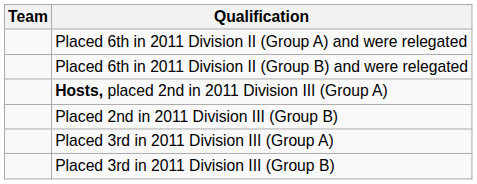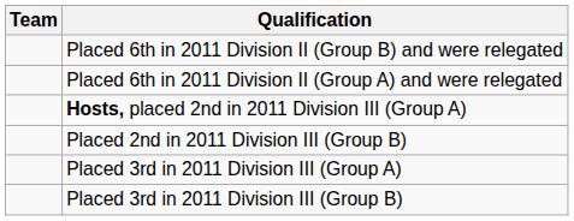rows swapped: Placed 6th in 2011 Division II (Group A) and were relegated <-> Placed 6th in 2011 Division II (Group B) and were relegated
